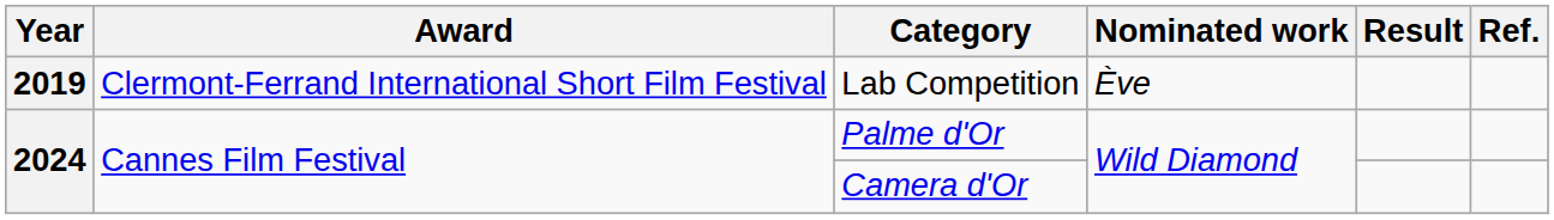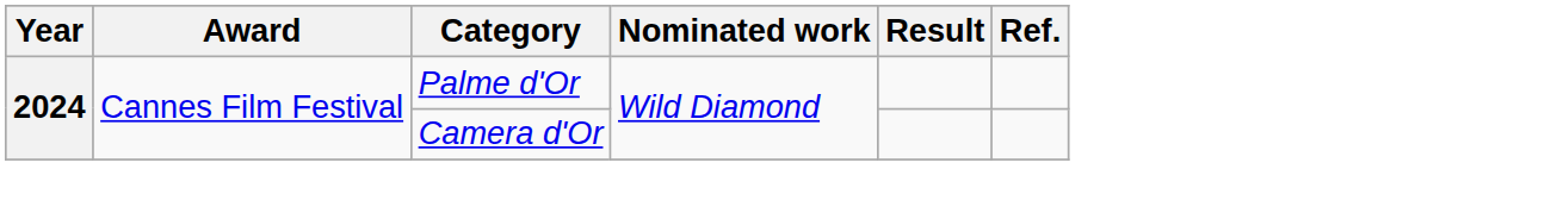- row: 2019 | Clermont-Ferrand International Short Film Festival | Lab Competition | Ève
